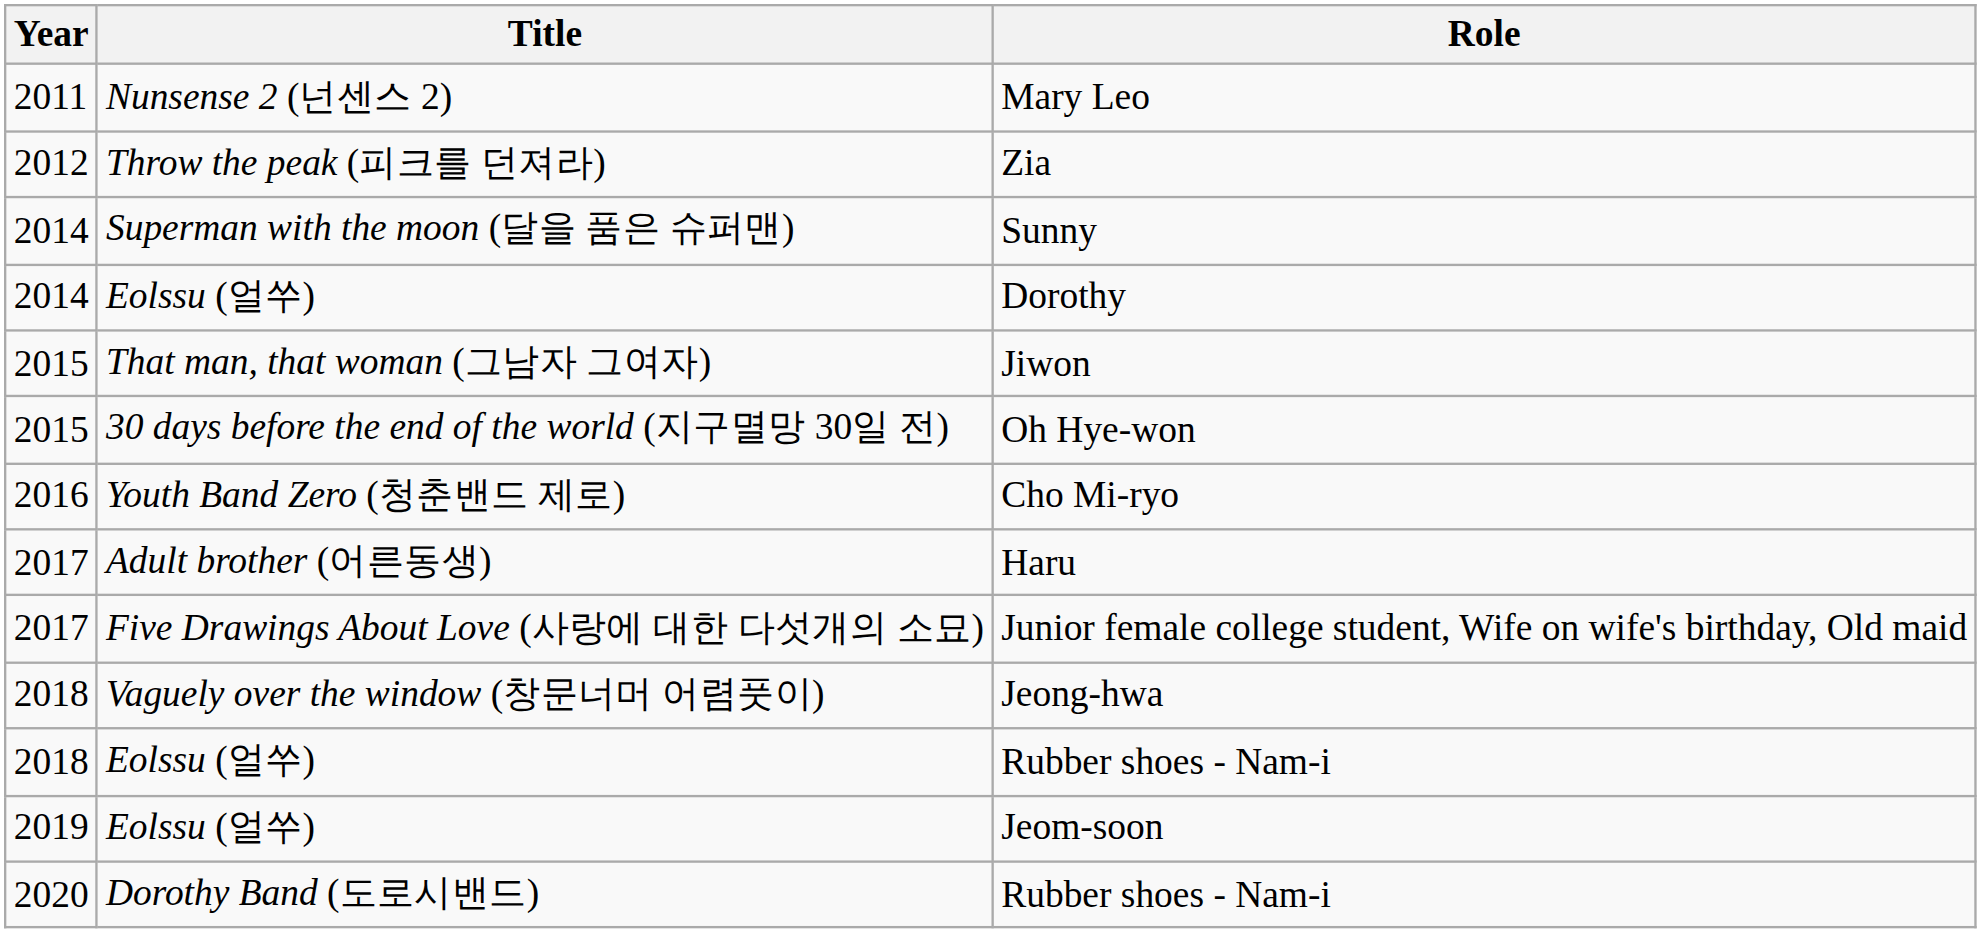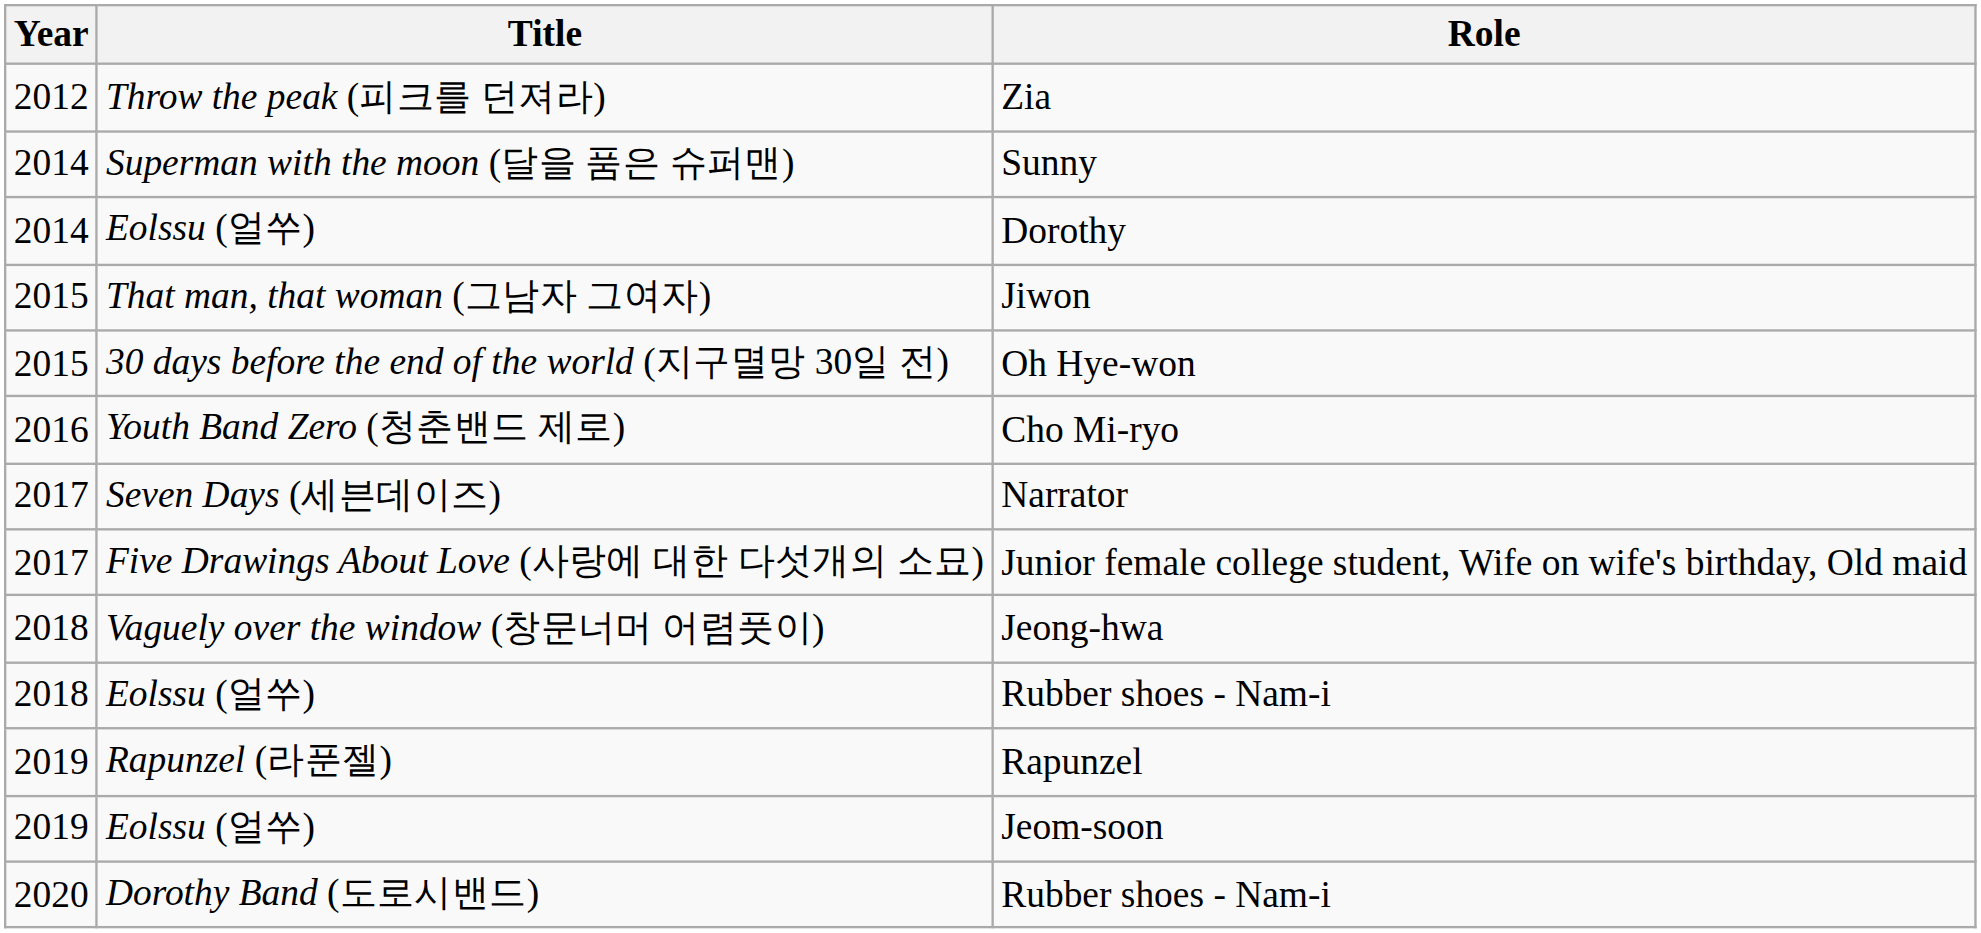- row: 2011 | Nunsense 2 (넌센스 2) | Mary Leo
+ row: 2017 | Seven Days (세븐데이즈) | Narrator
- row: 2017 | Adult brother (어른동생) | Haru
+ row: 2019 | Rapunzel (라푼젤) | Rapunzel
